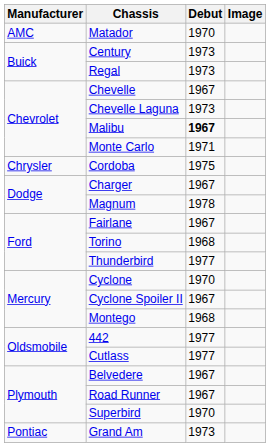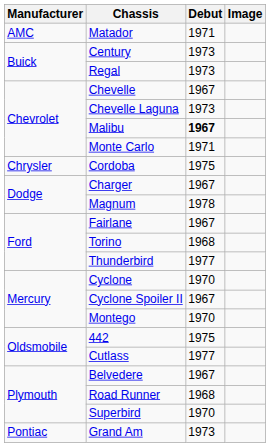Matador | Debut: 1970 -> 1971
Montego | Debut: 1968 -> 1970
442 | Debut: 1977 -> 1975
Road Runner | Debut: 1967 -> 1968
